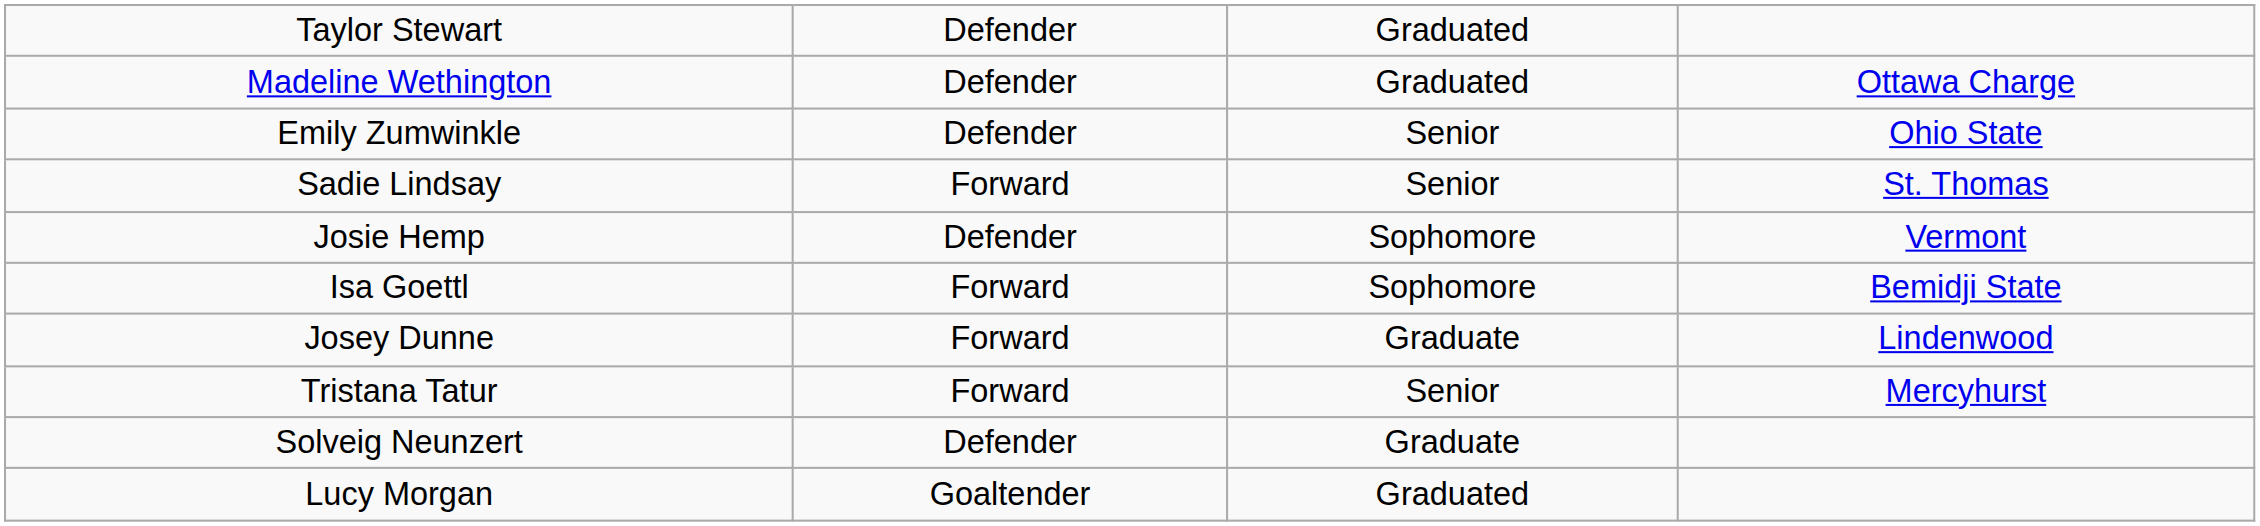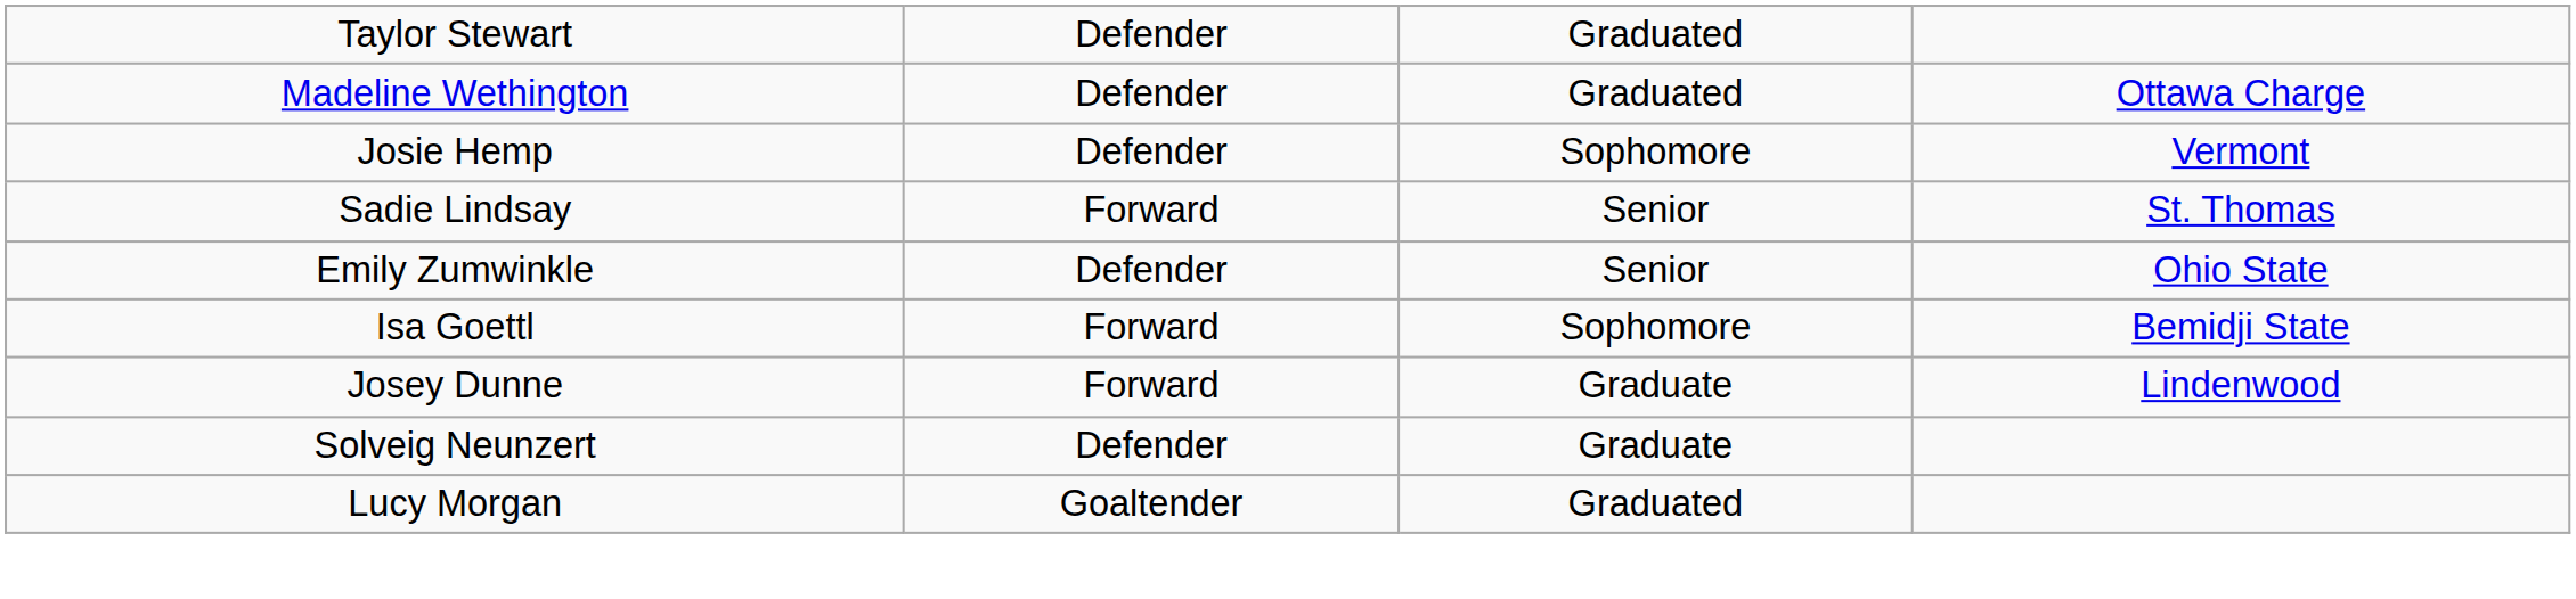rows swapped: Josie Hemp <-> Emily Zumwinkle
- row: Tristana Tatur | Forward | Senior | Mercyhurst
